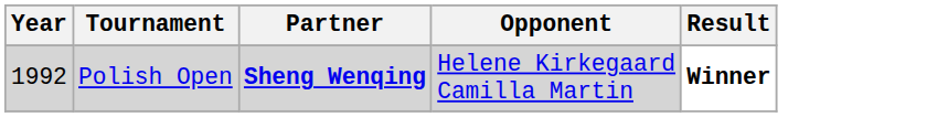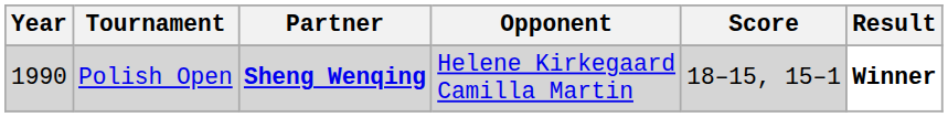+ column: Score | 18–15, 15–1
Polish Open | Year: 1992 -> 1990
